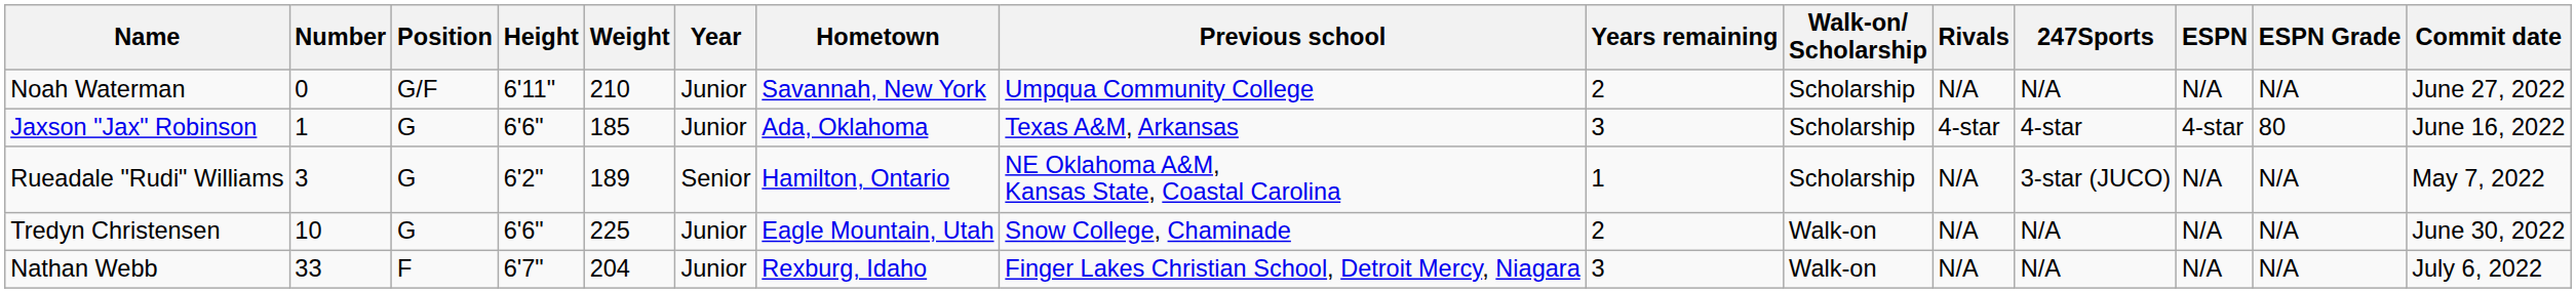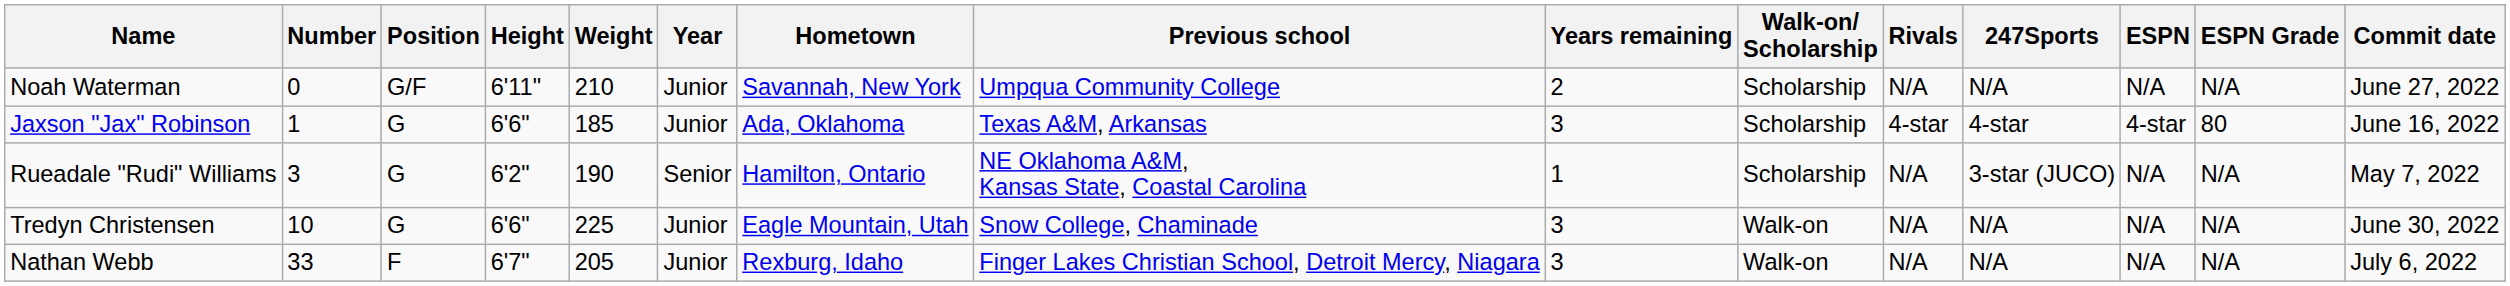Rueadale "Rudi" Williams | Weight: 189 -> 190
Tredyn Christensen | Years remaining: 2 -> 3
Nathan Webb | Weight: 204 -> 205
